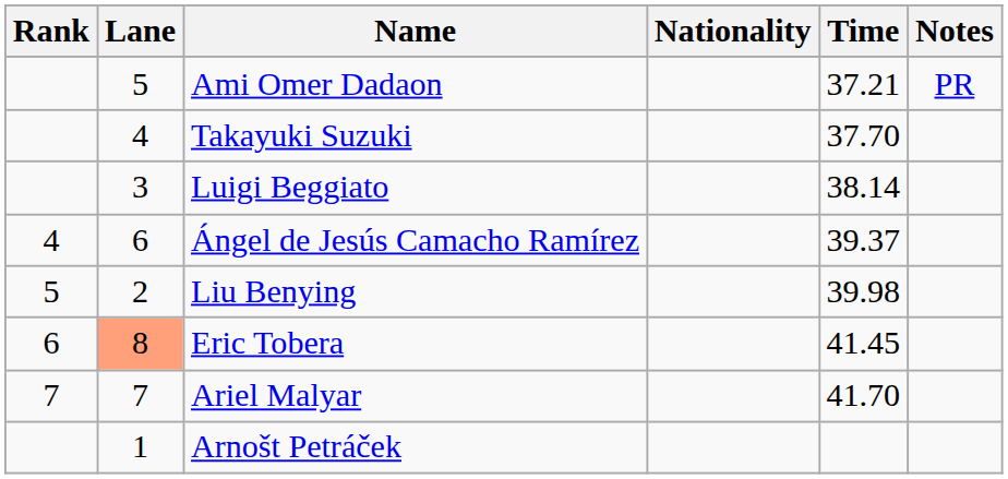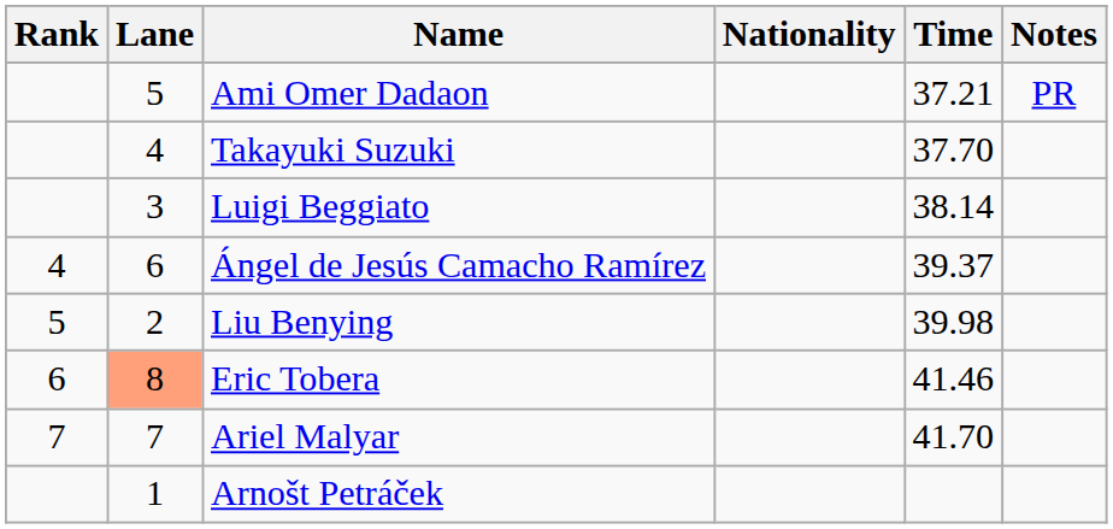Eric Tobera | Time: 41.45 -> 41.46
